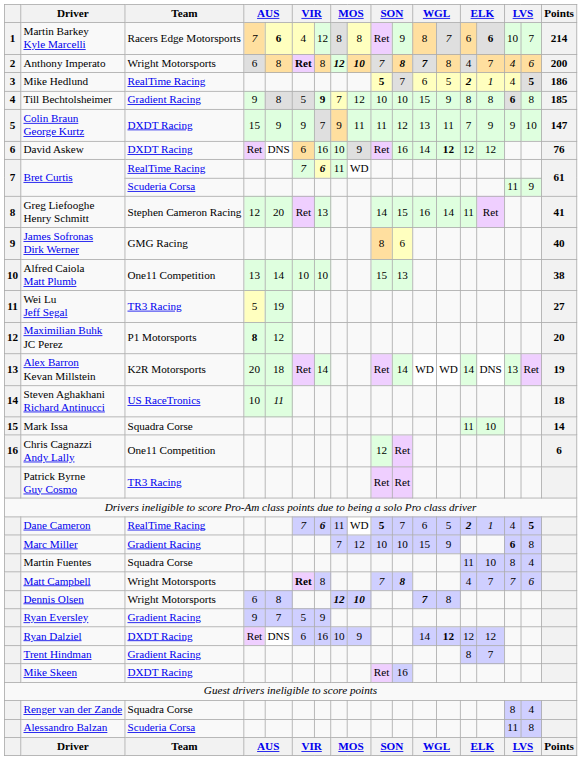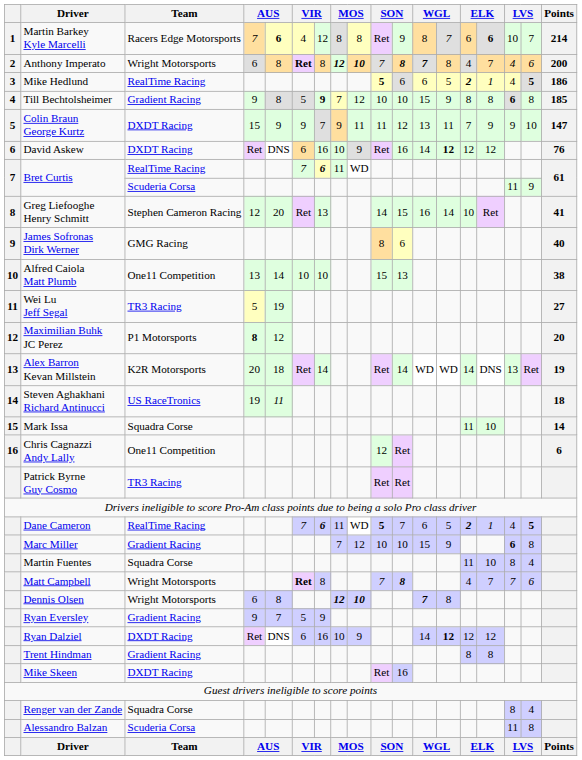Mike Hedlund | column 11: 7 -> 6
Greg Liefooghe Henry Schmitt | column 14: 11 -> 10
Steven Aghakhani Richard Antinucci | column 4: 10 -> 19
Trent Hindman | column 15: 7 -> 8
